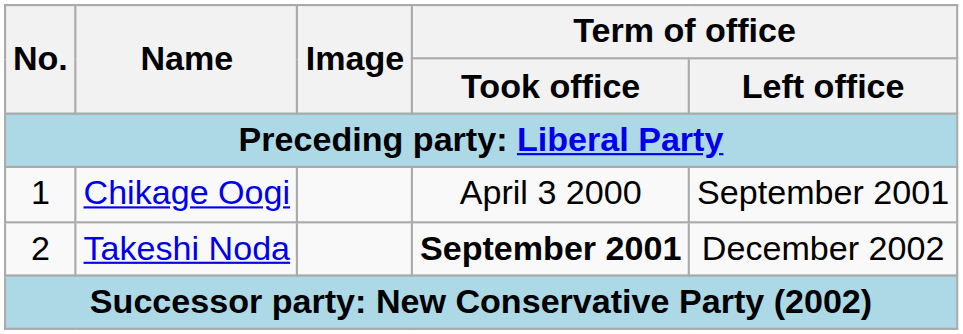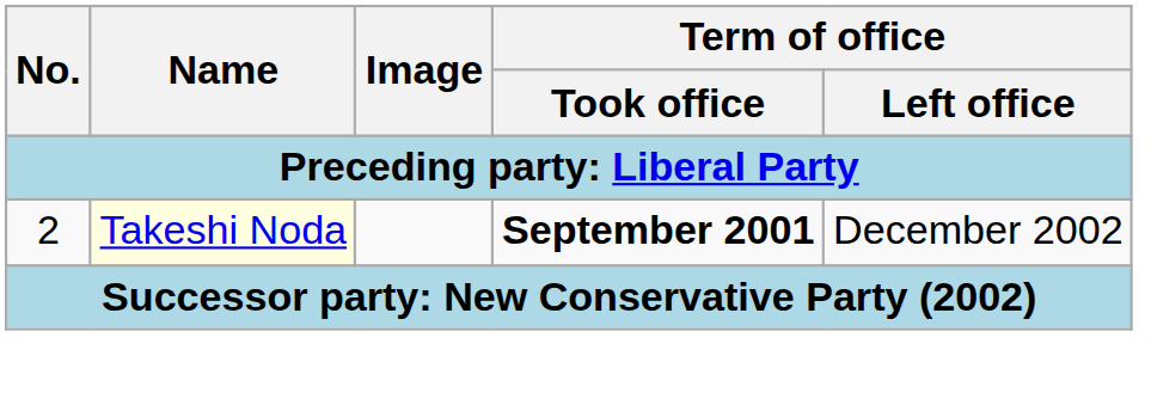- row: 1 | Chikage Oogi | April 3 2000 | September 2001
2 | Name: no background -> lightyellow background
